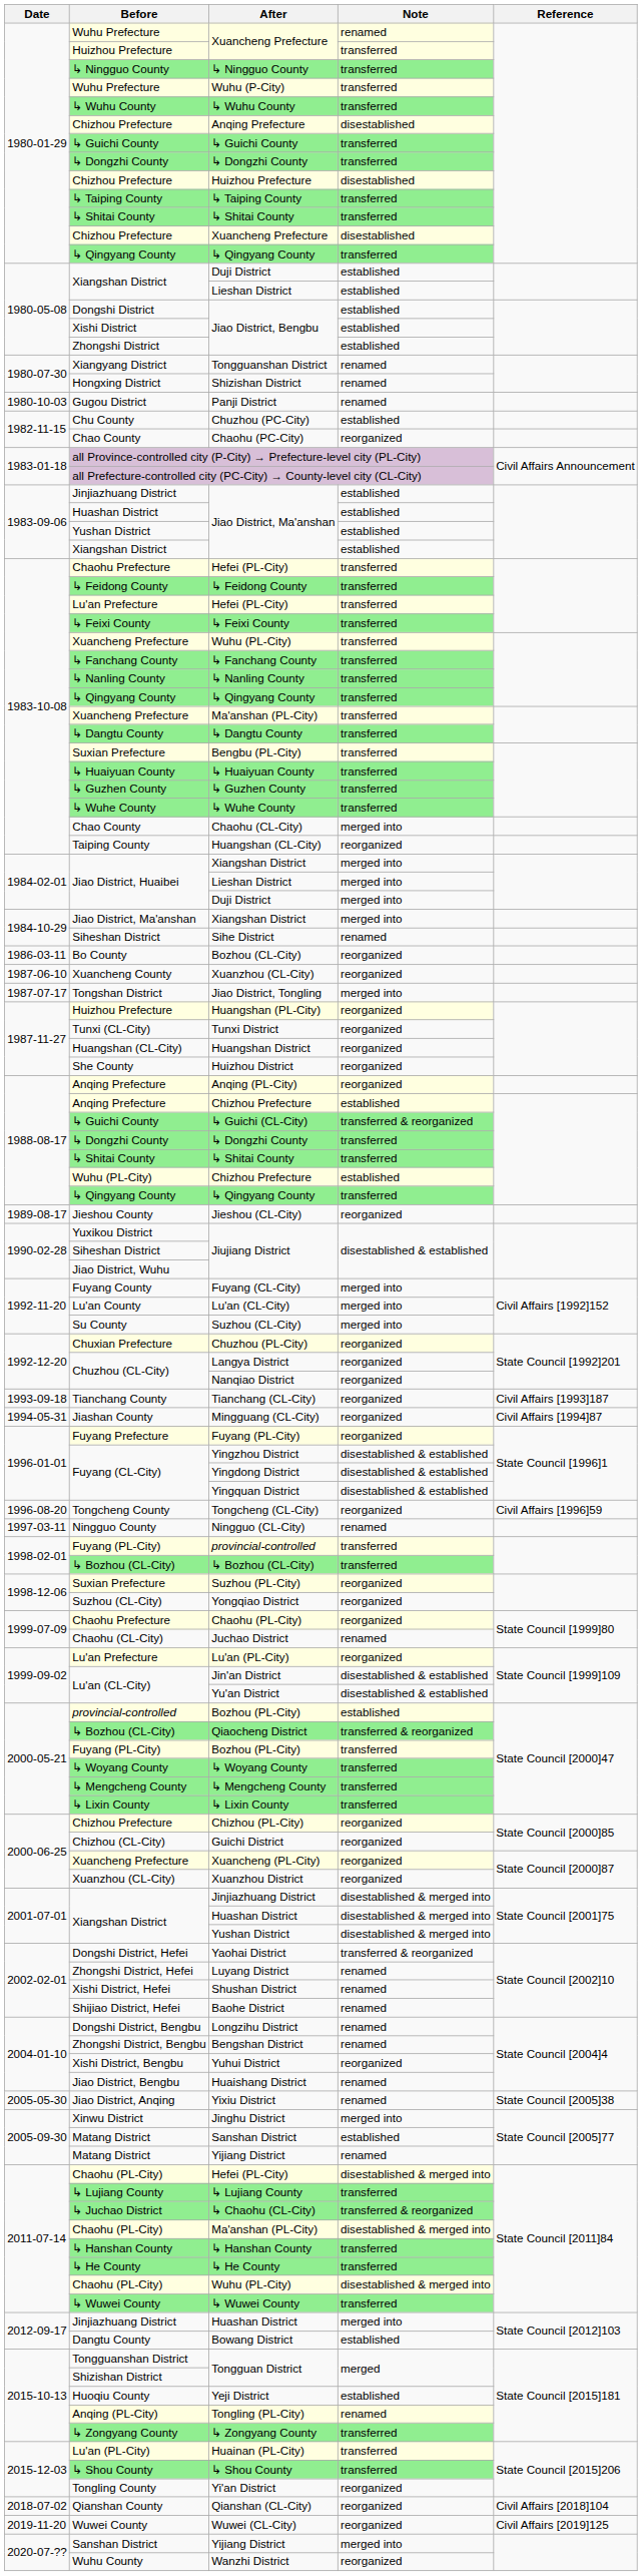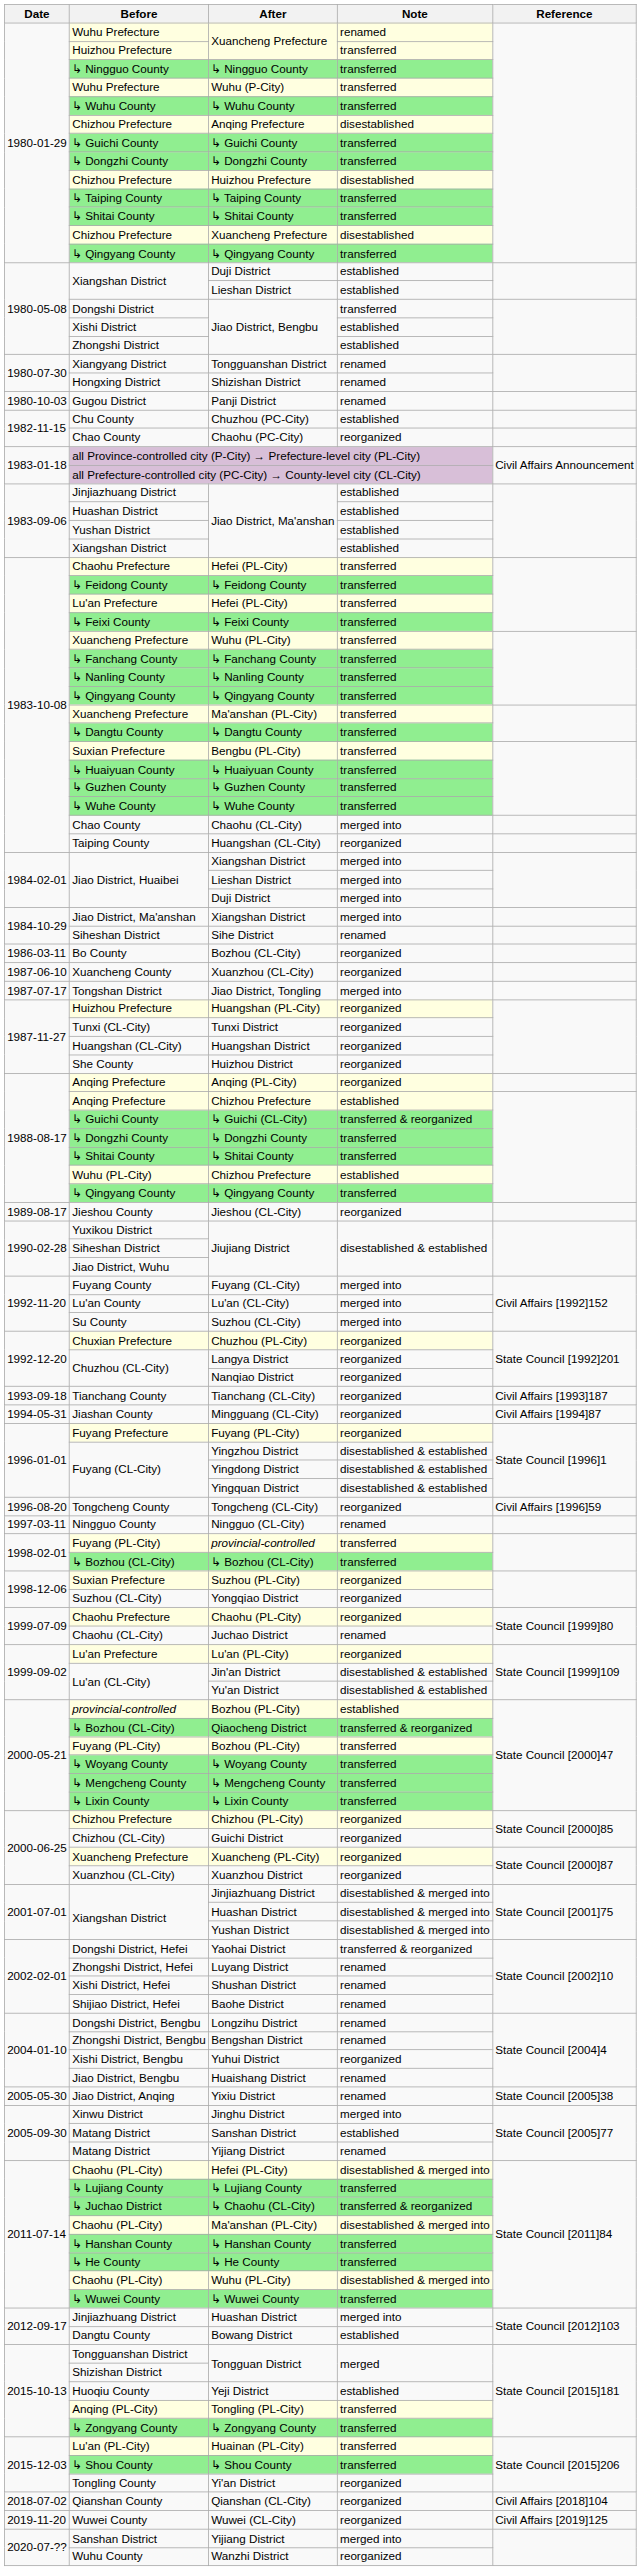Dongshi District / Jiao District, Bengbu | Note: established -> transferred
Tongling (PL-City) | Note: renamed -> transferred
